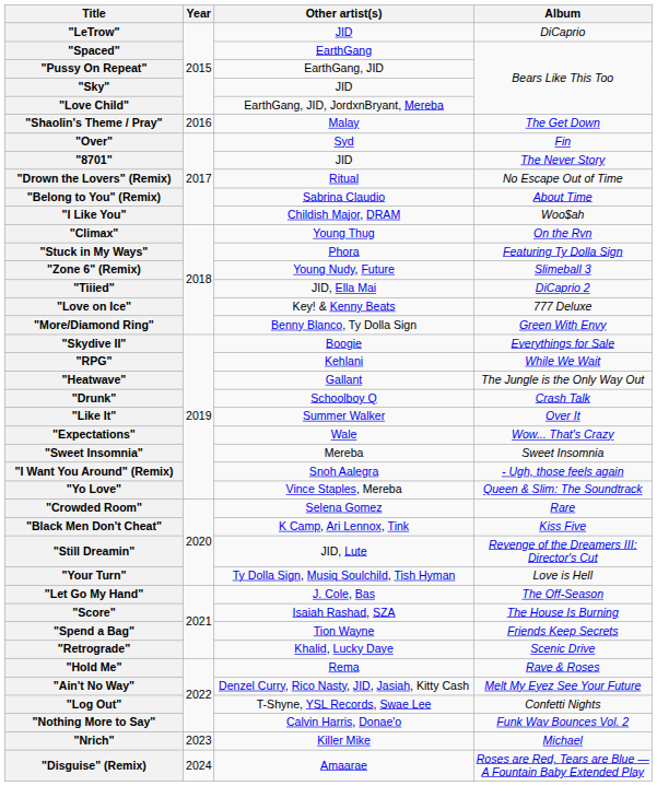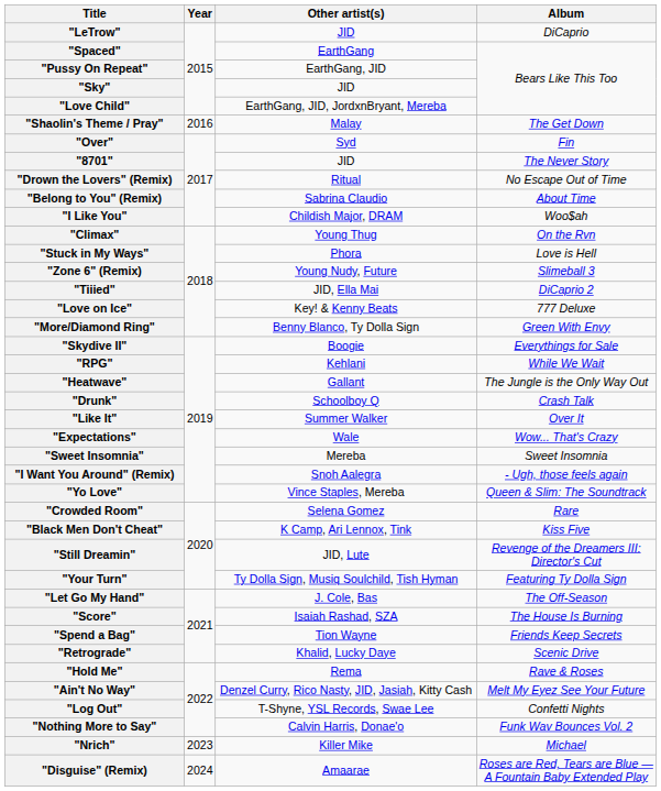"Stuck in My Ways" | Album: Featuring Ty Dolla Sign -> Love is Hell
"Your Turn" | Album: Love is Hell -> Featuring Ty Dolla Sign
